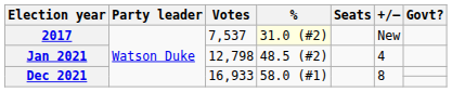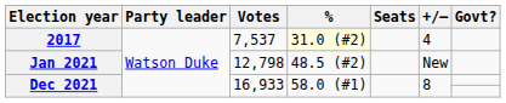2017 | +/–: New -> 4
Jan 2021 | +/–: 4 -> New
